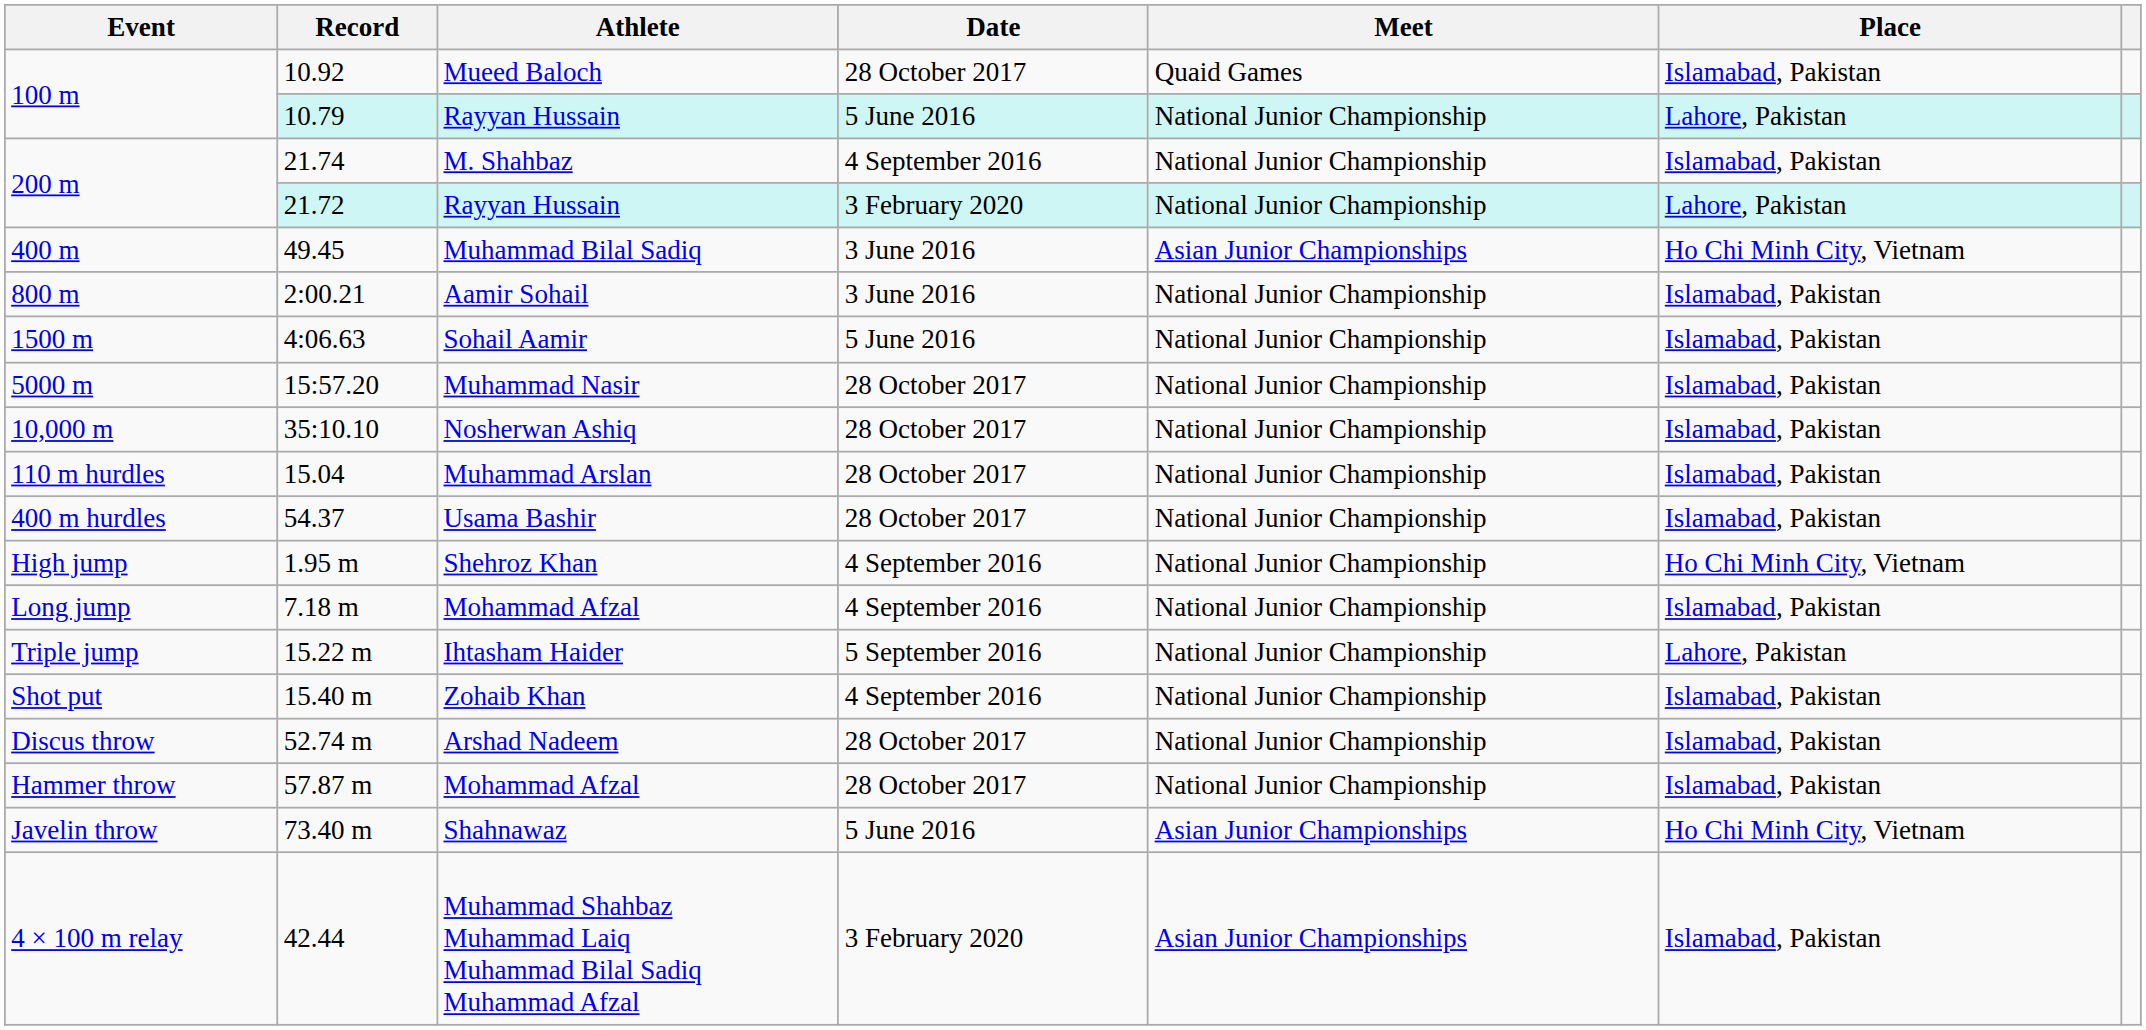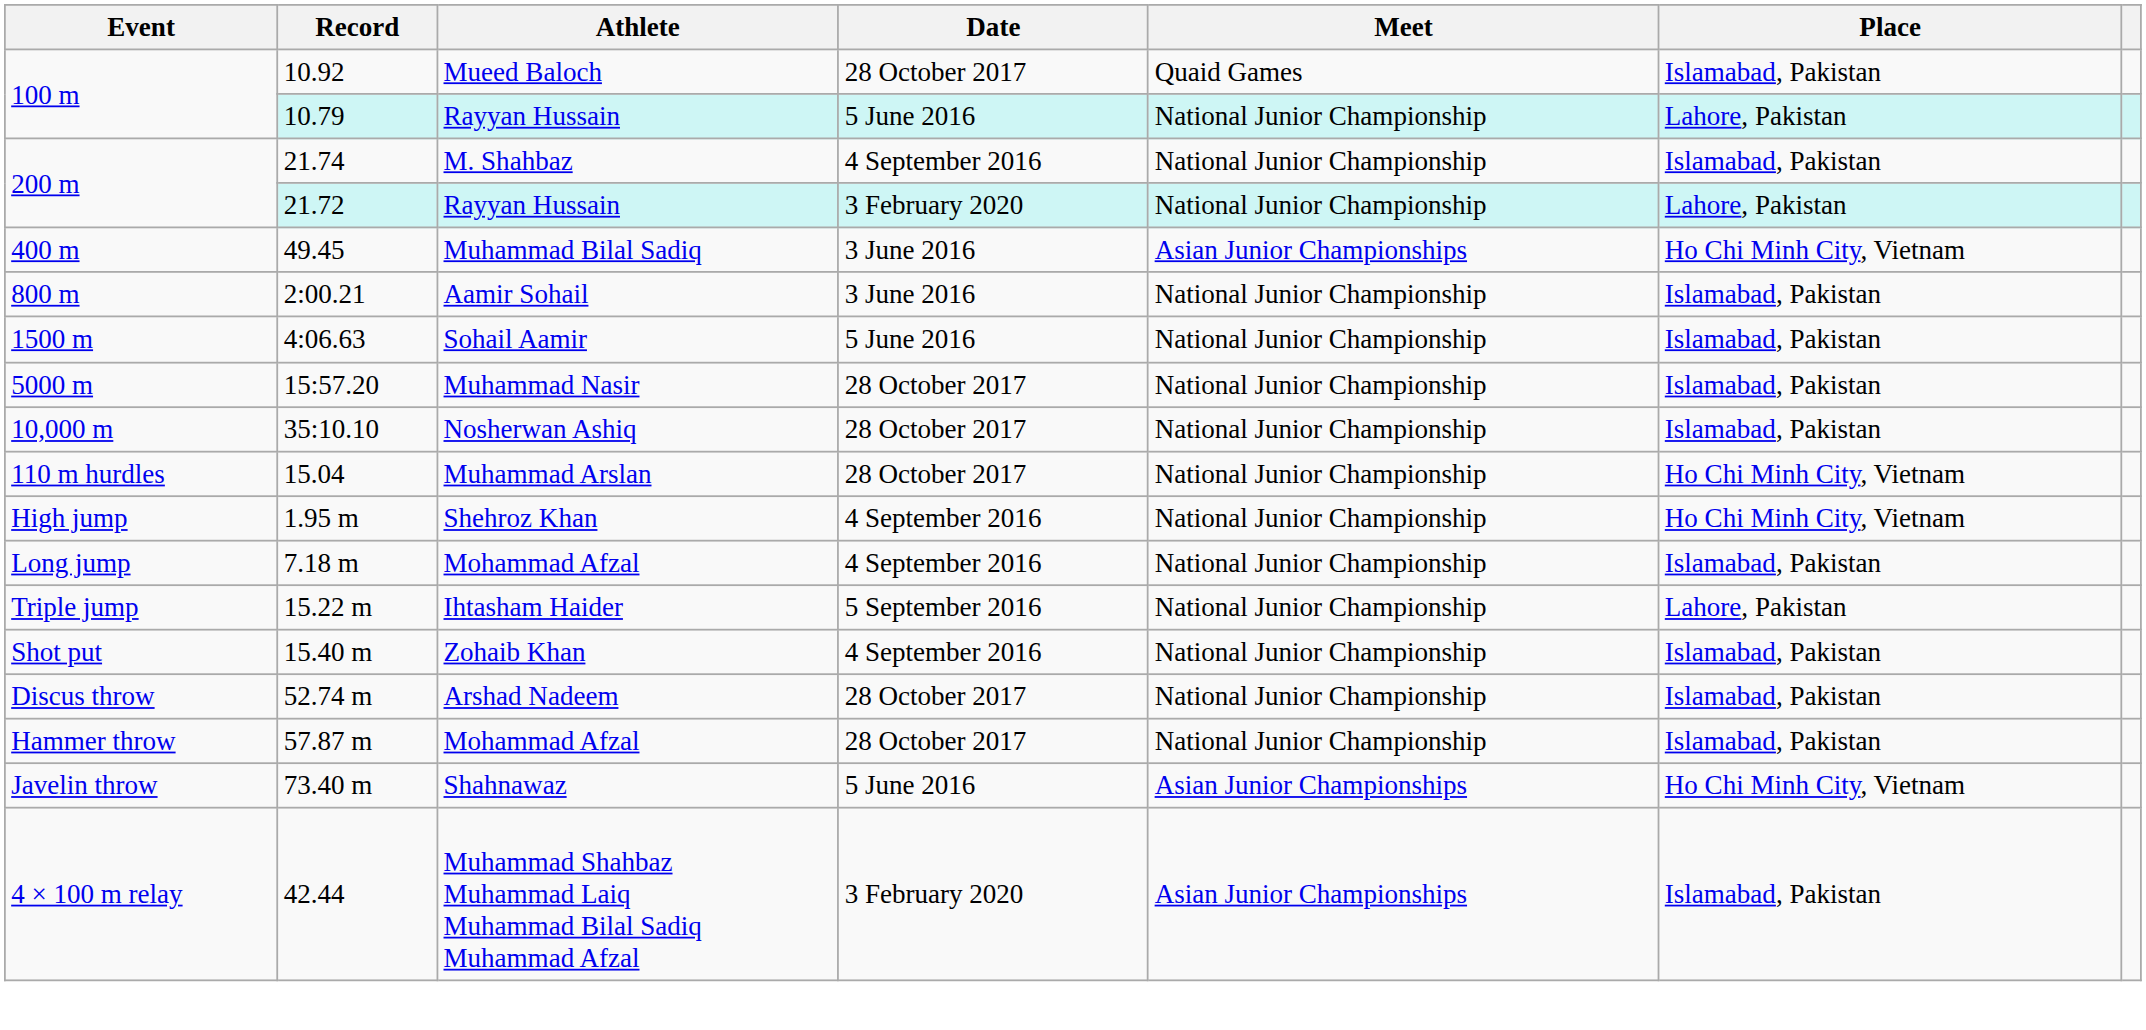15.04 | Place: Islamabad, Pakistan -> Ho Chi Minh City, Vietnam
- row: 400 m hurdles | 54.37 | Usama Bashir | 28 October 2017 | National Junior Championship | Islamabad, Pakistan
